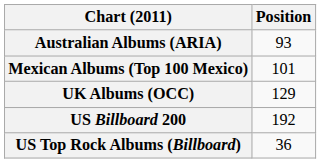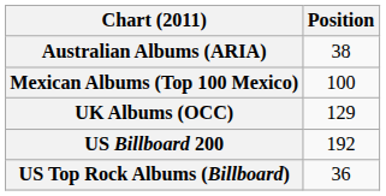Australian Albums (ARIA) | Position: 93 -> 38
Mexican Albums (Top 100 Mexico) | Position: 101 -> 100
